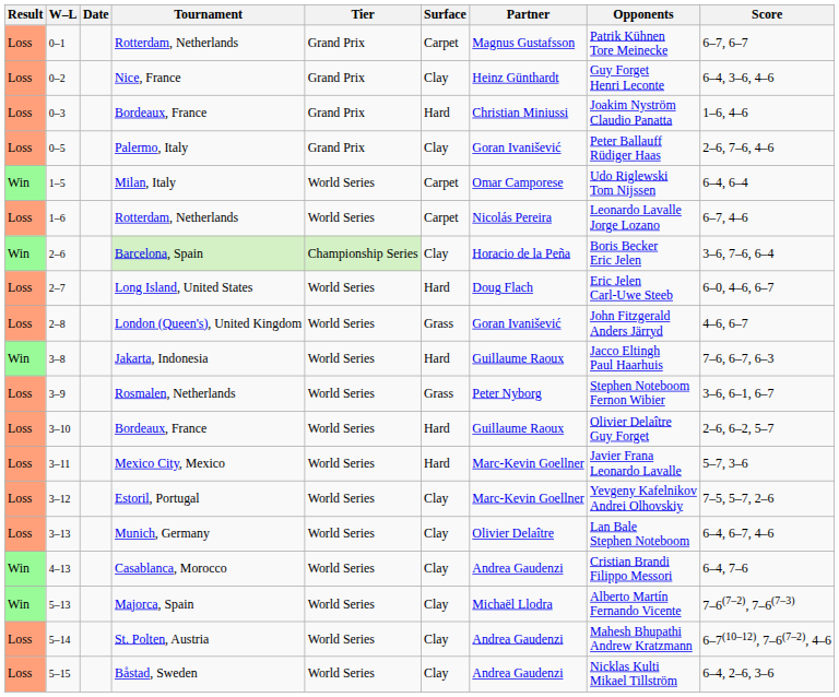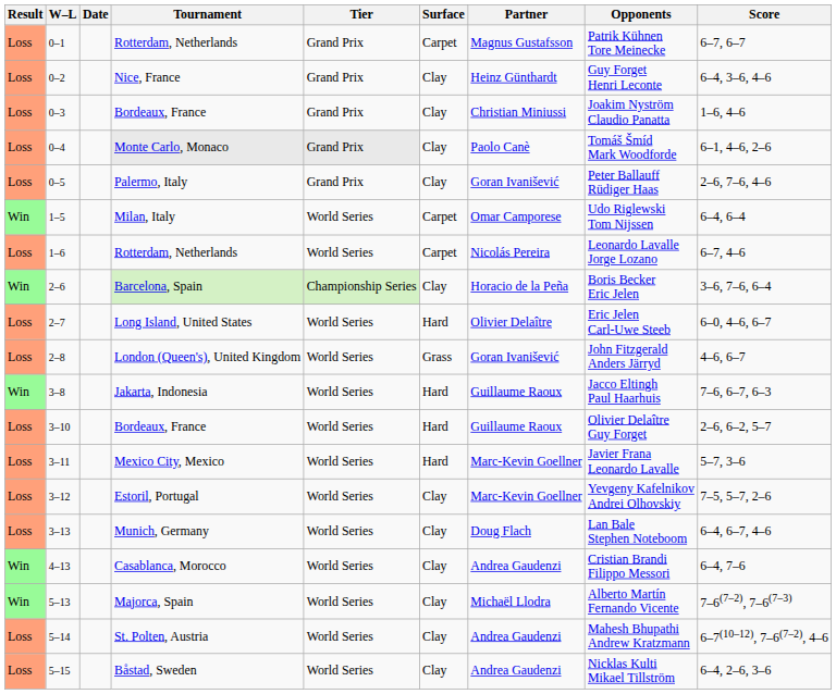0–3 / Bordeaux, France | Surface: Hard -> Clay
+ row: Loss | 0–4 | Monte Carlo, Monaco | Grand Prix | Clay | Paolo Canè | Tomáš Šmíd Mark Woodforde | 6–1, 4–6, 2–6
Long Island, United States | Partner: Doug Flach -> Olivier Delaître
- row: Loss | 3–9 | Rosmalen, Netherlands | World Series | Grass | Peter Nyborg | Stephen Noteboom Fernon Wibier | 3–6, 6–1, 6–7
Munich, Germany | Partner: Olivier Delaître -> Doug Flach
